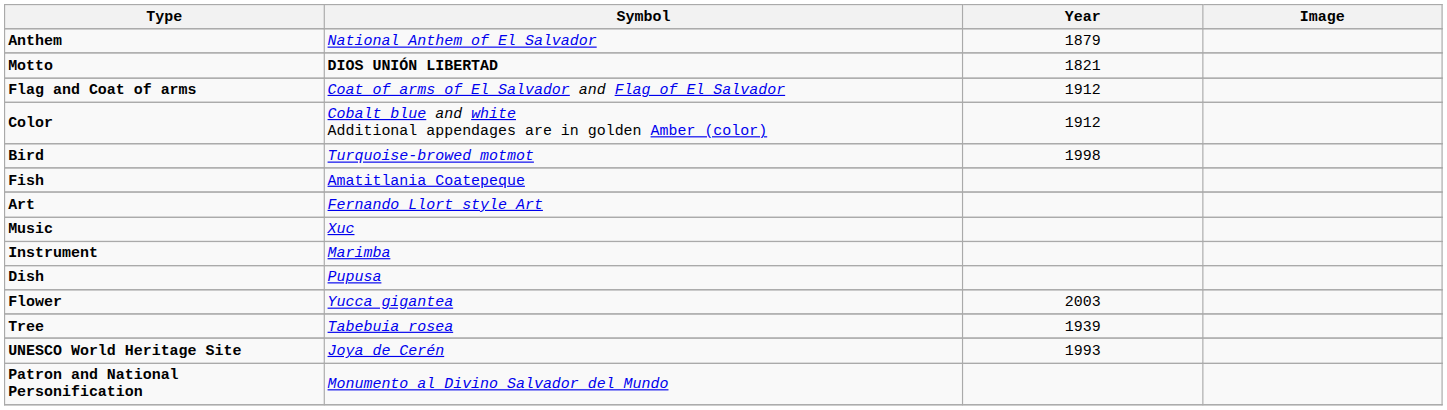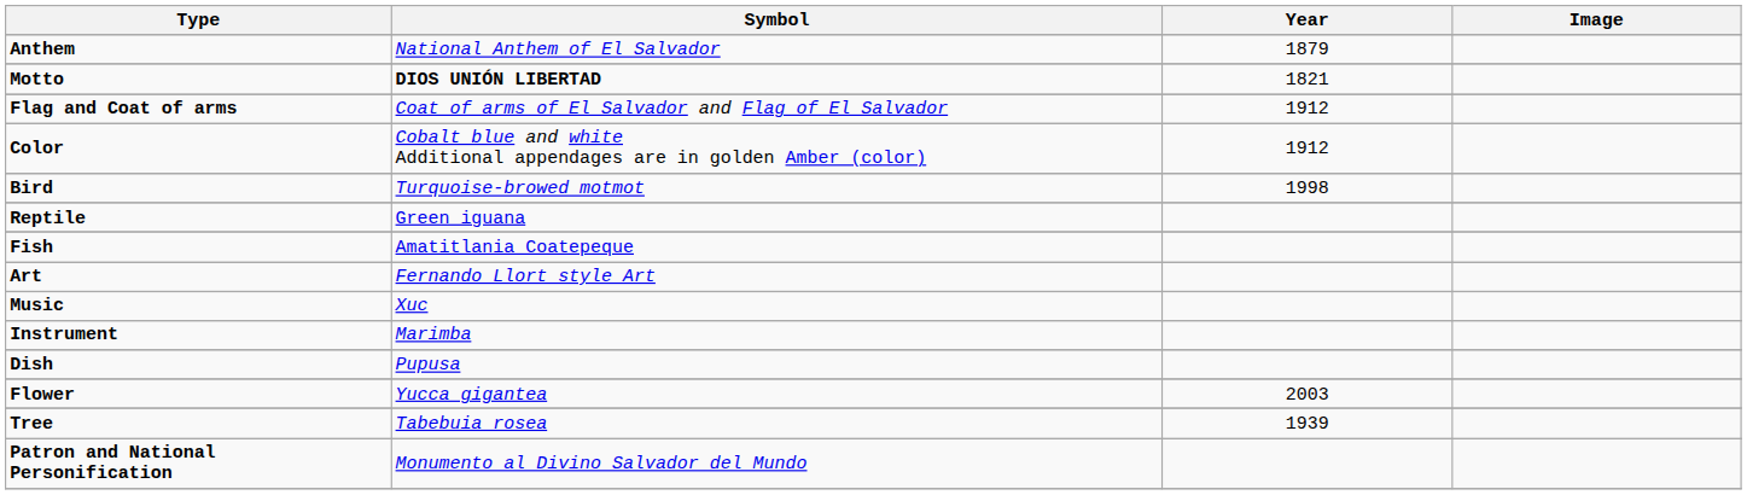+ row: Reptile | Green iguana
- row: UNESCO World Heritage Site | Joya de Cerén | 1993
